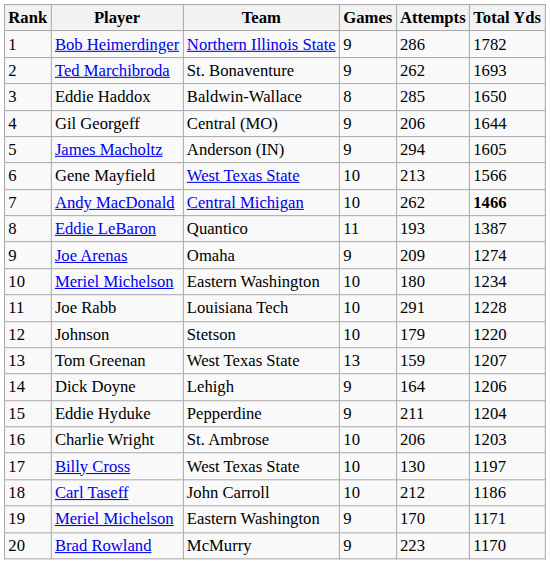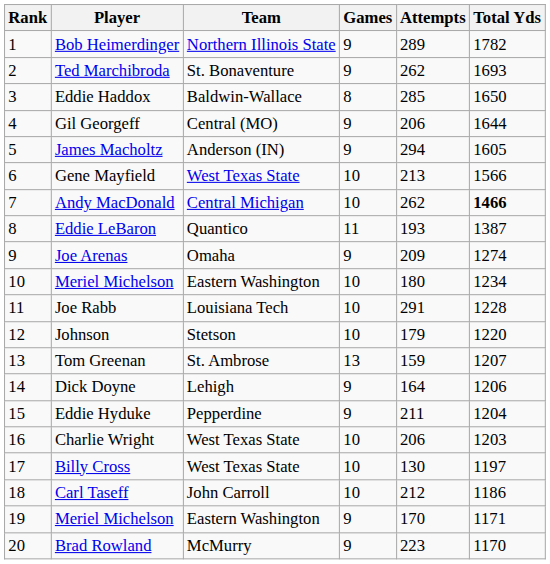Bob Heimerdinger | Attempts: 286 -> 289
Tom Greenan | Team: West Texas State -> St. Ambrose
Charlie Wright | Team: St. Ambrose -> West Texas State
